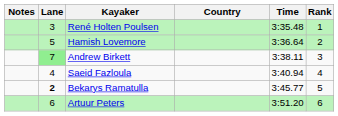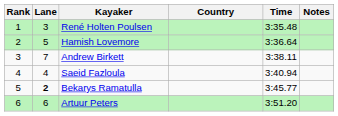columns swapped: Rank <-> Notes
Andrew Birkett | Lane: lightgreen background -> no background
